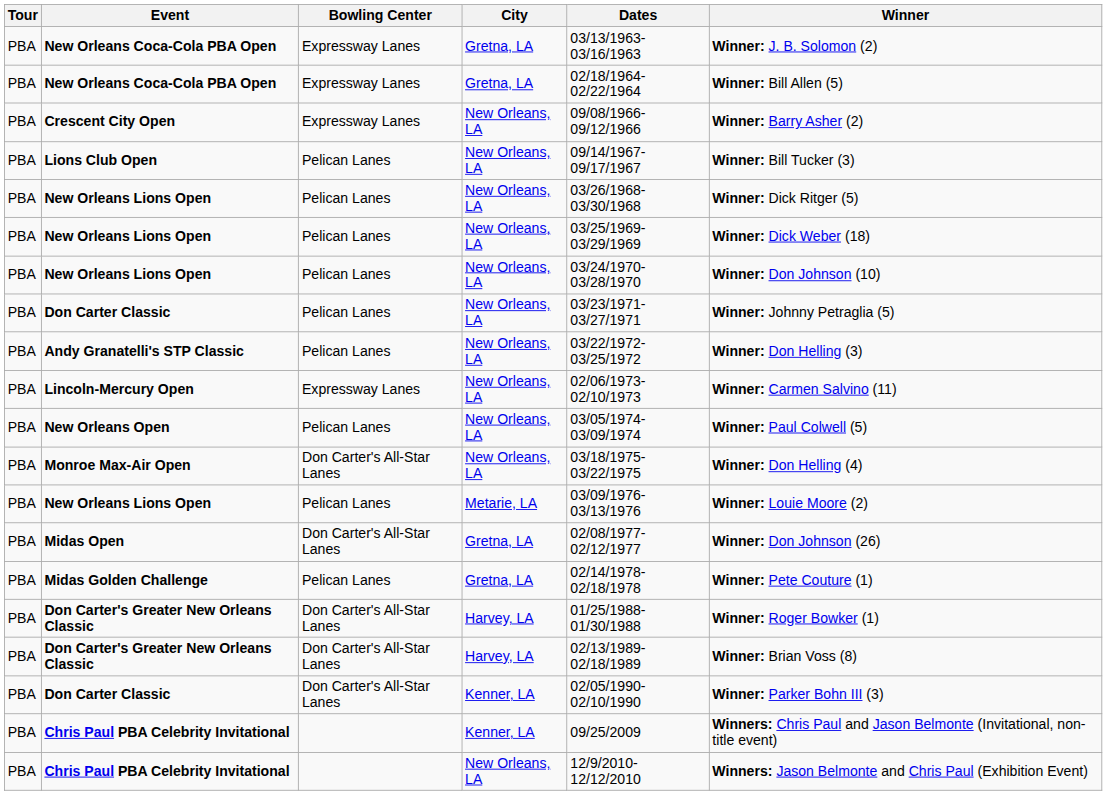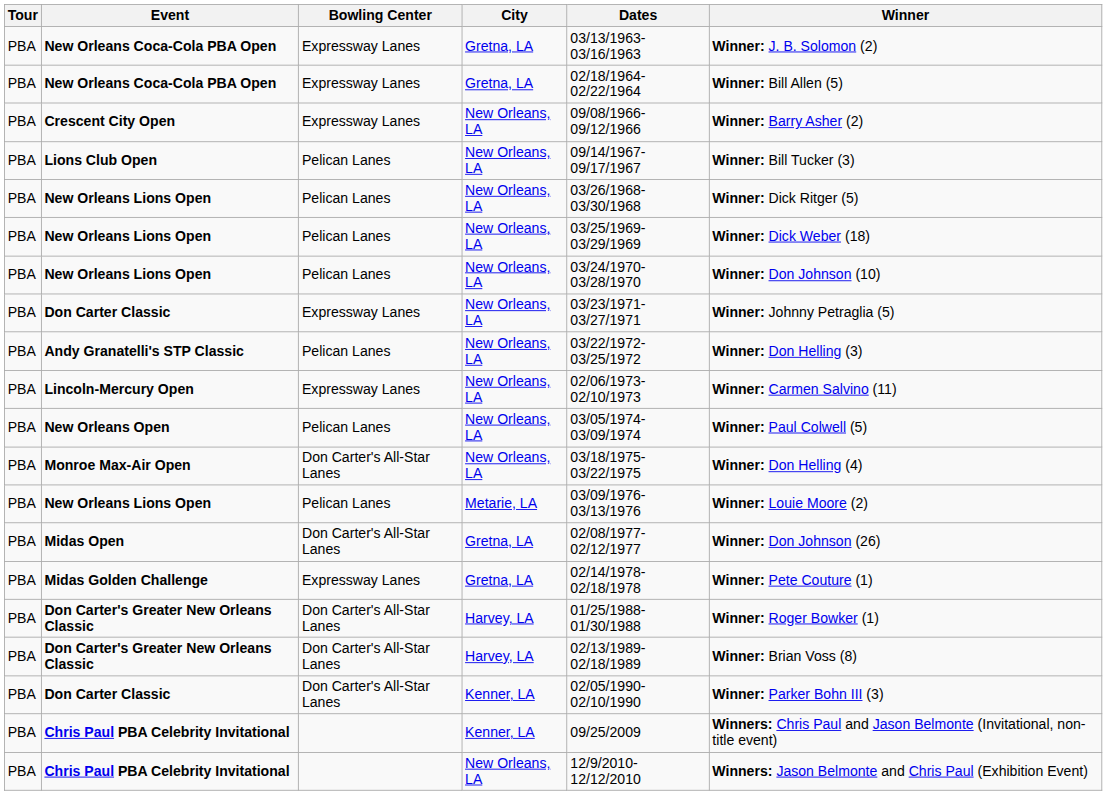Don Carter Classic / New Orleans, LA | Bowling Center: Pelican Lanes -> Expressway Lanes
Midas Golden Challenge | Bowling Center: Pelican Lanes -> Expressway Lanes
